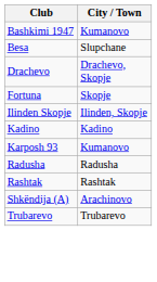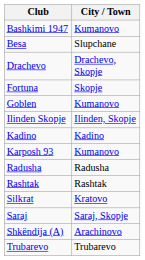+ row: Goblen | Kumanovo
+ row: Silkrat | Kratovo
+ row: Saraj | Saraj, Skopje
